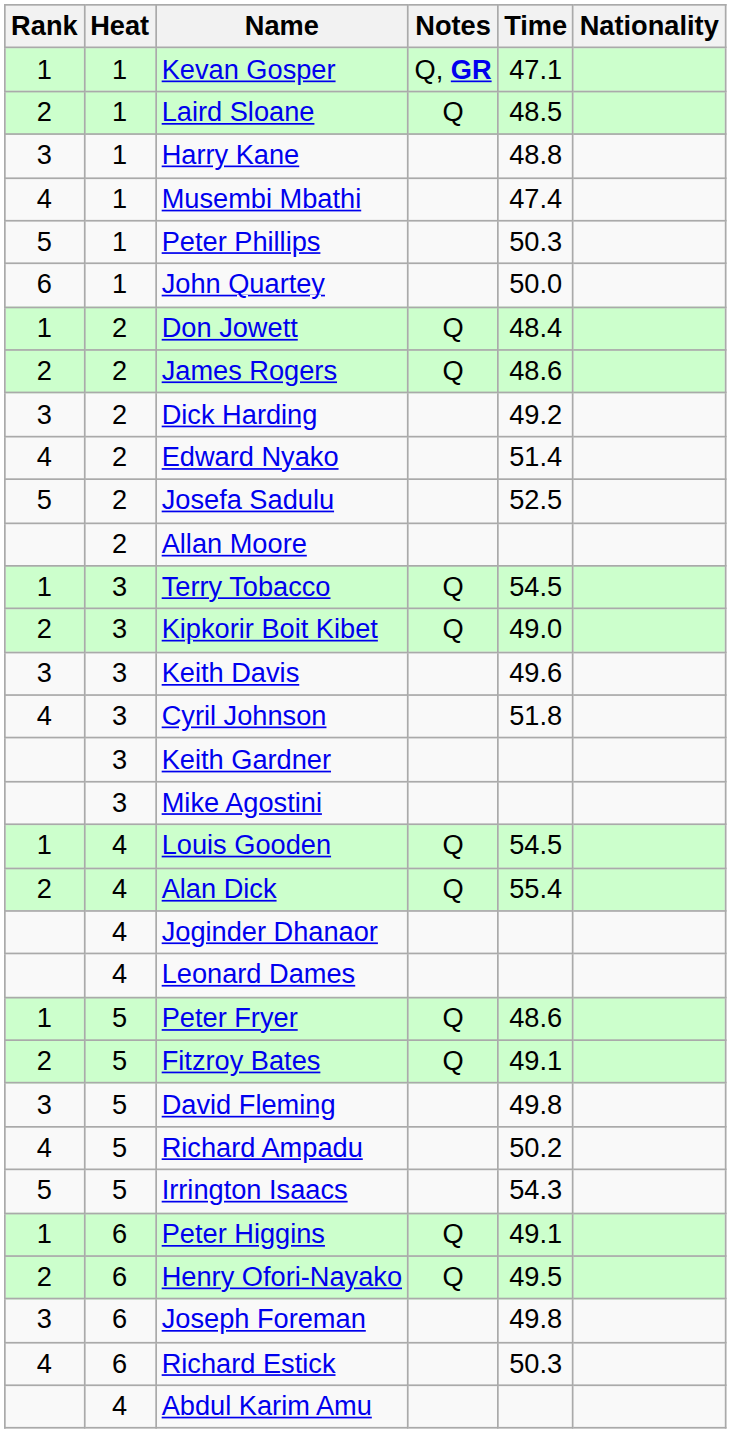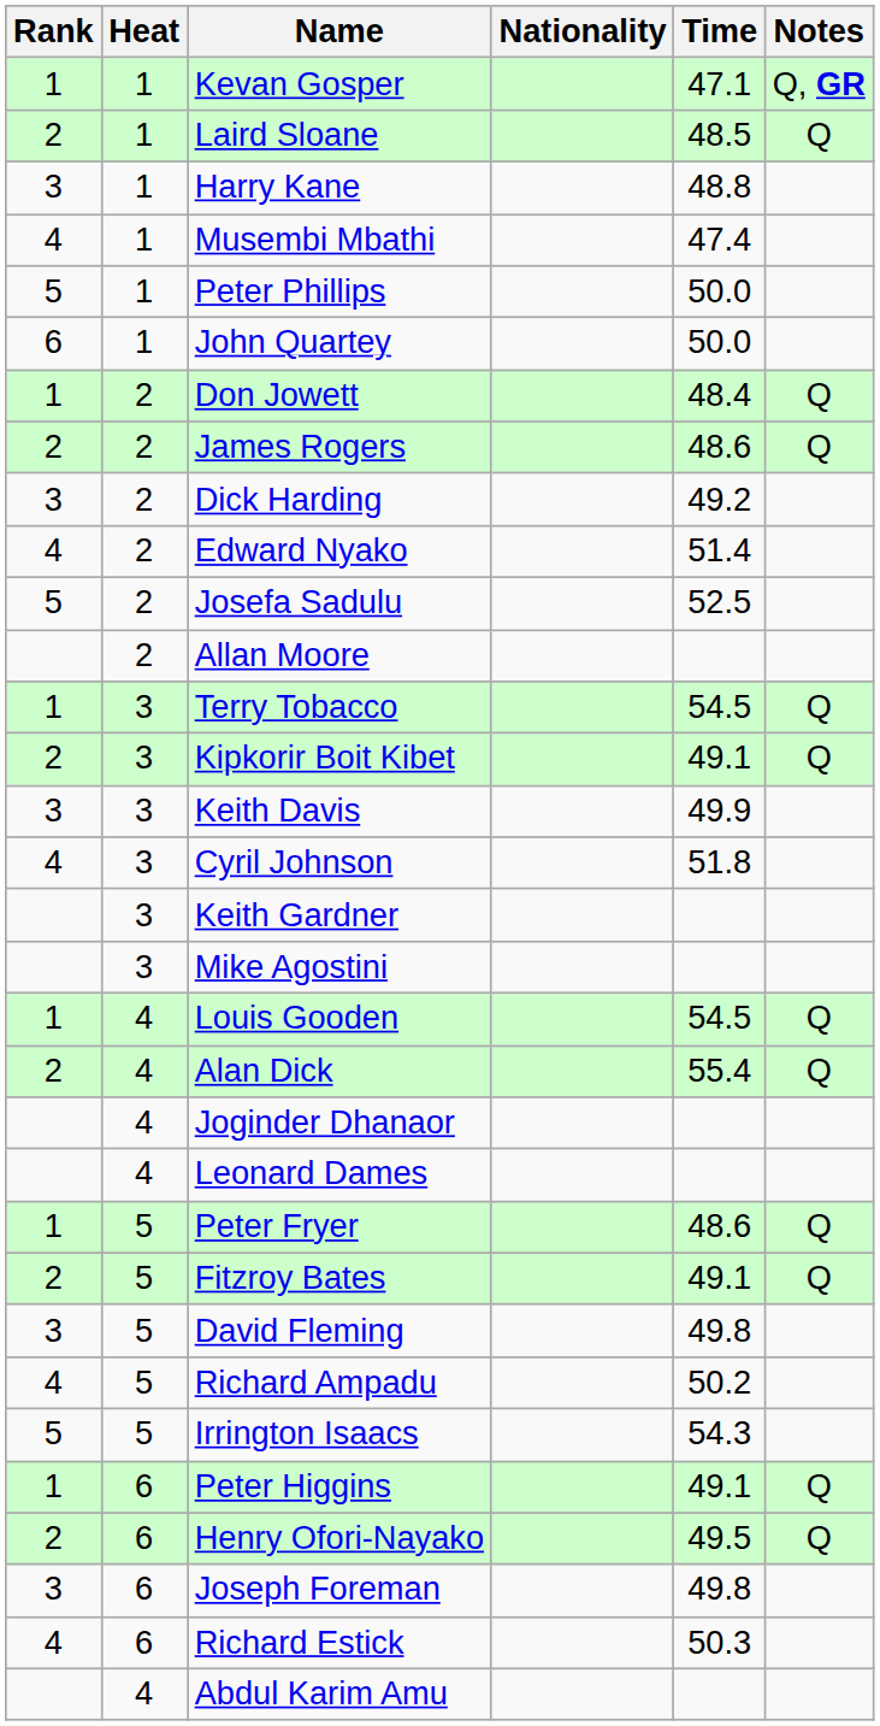columns swapped: Nationality <-> Notes
Peter Phillips | Time: 50.3 -> 50.0
Kipkorir Boit Kibet | Time: 49.0 -> 49.1
Keith Davis | Time: 49.6 -> 49.9
